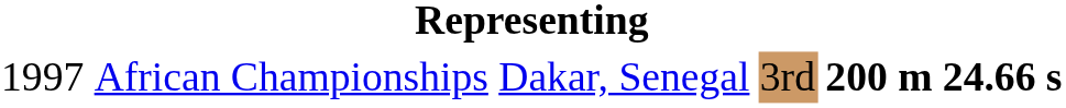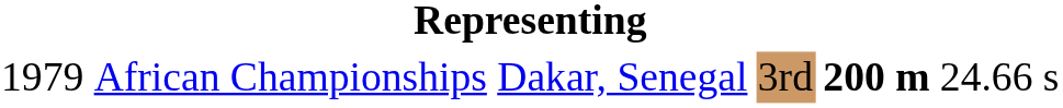African Championships | column 1: 1997 -> 1979
African Championships | column 6: bold -> normal
